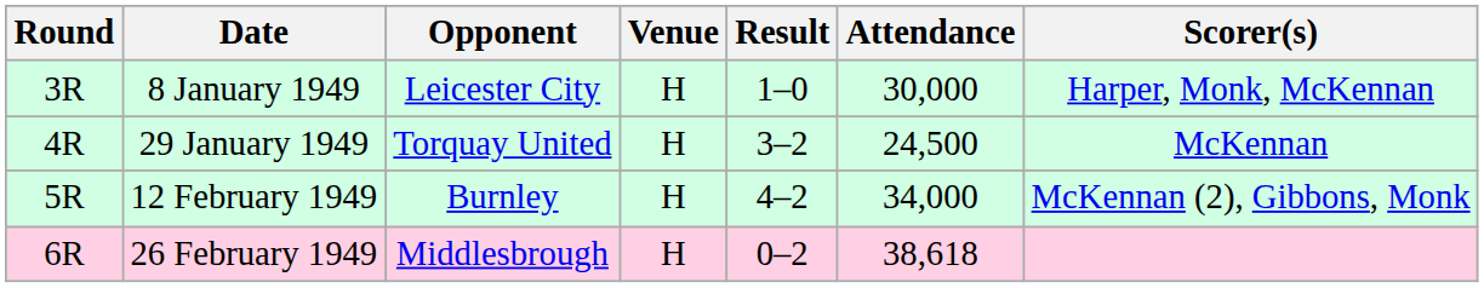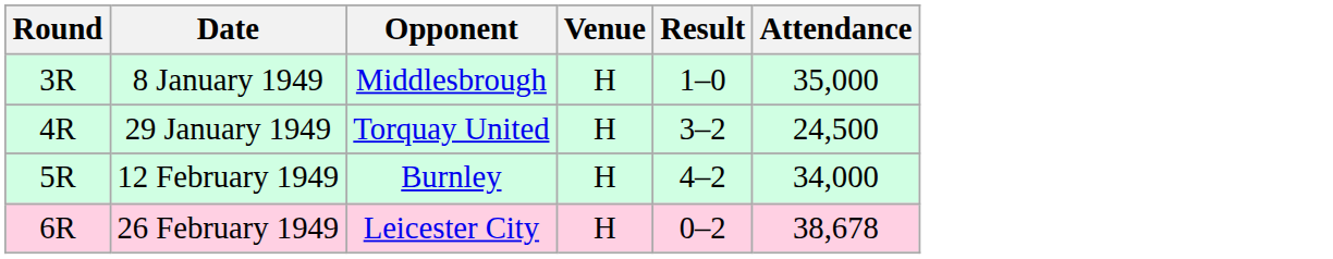- column: Scorer(s) | Harper, Monk, McKennan | McKennan | McKennan (2), Gibbons, Monk
8 January 1949 | Opponent: Leicester City -> Middlesbrough
8 January 1949 | Attendance: 30,000 -> 35,000
26 February 1949 | Opponent: Middlesbrough -> Leicester City
26 February 1949 | Attendance: 38,618 -> 38,678
